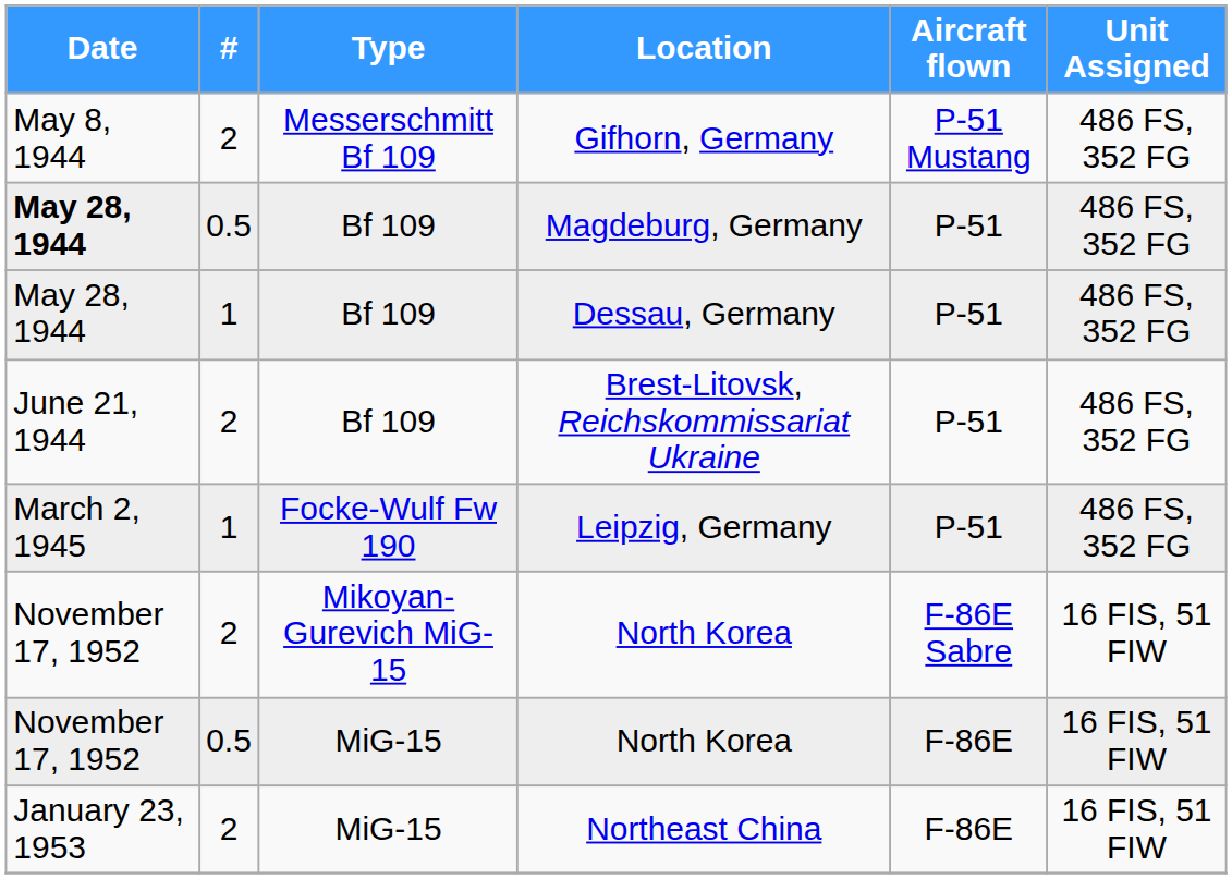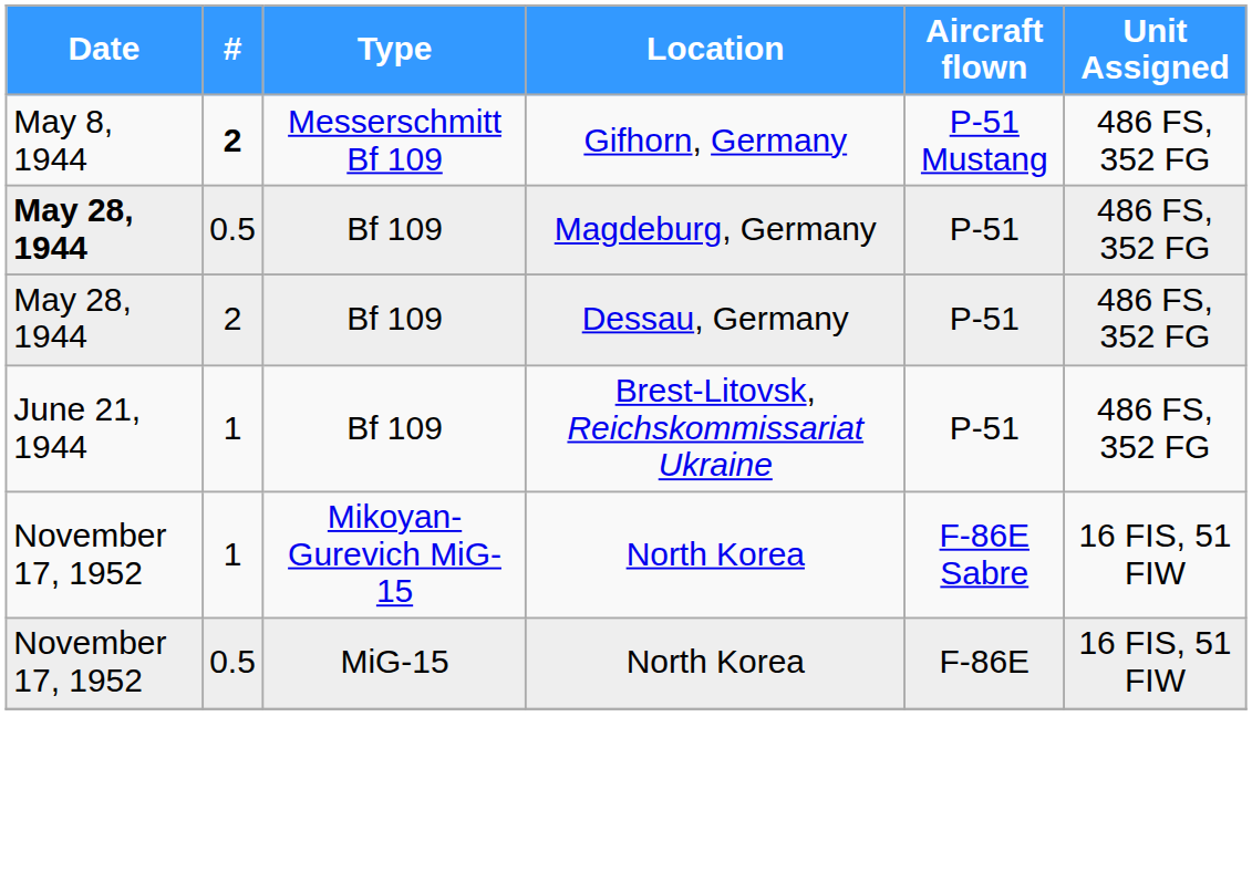Gifhorn, Germany | #: normal -> bold
Dessau, Germany | #: 1 -> 2
Brest-Litovsk, Reichskommissariat Ukraine | #: 2 -> 1
- row: March 2, 1945 | 1 | Focke-Wulf Fw 190 | Leipzig, Germany | P-51 | 486 FS, 352 FG
Mikoyan-Gurevich MiG-15 / North Korea | #: 2 -> 1
- row: January 23, 1953 | 2 | MiG-15 | Northeast China | F-86E | 16 FIS, 51 FIW
